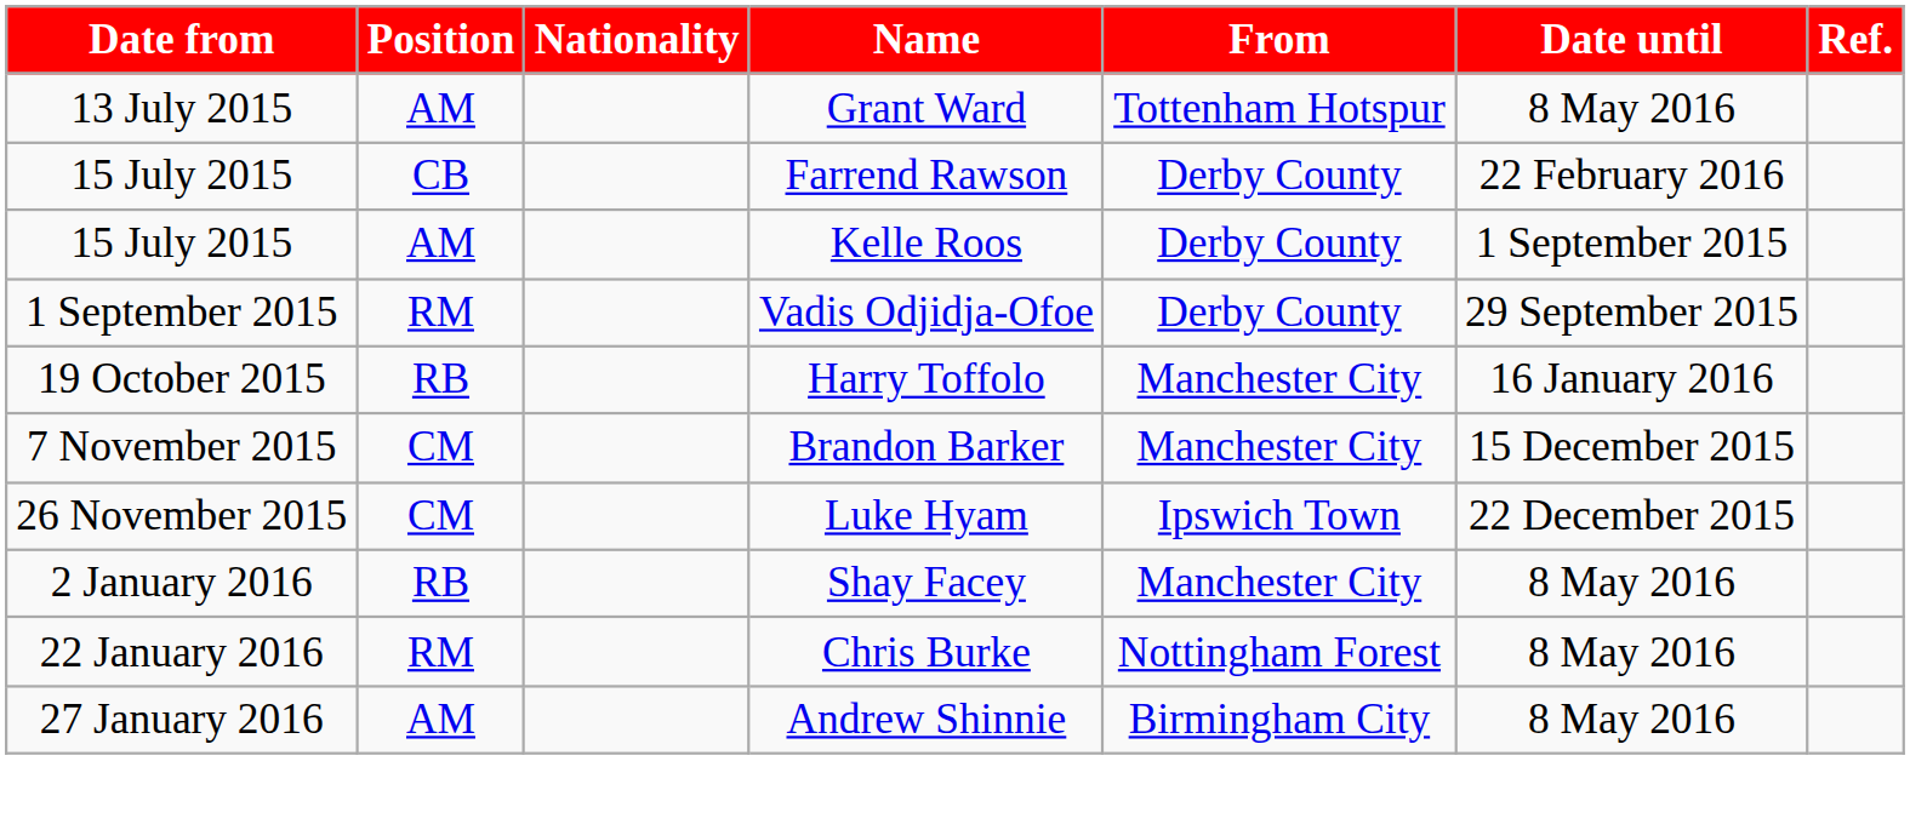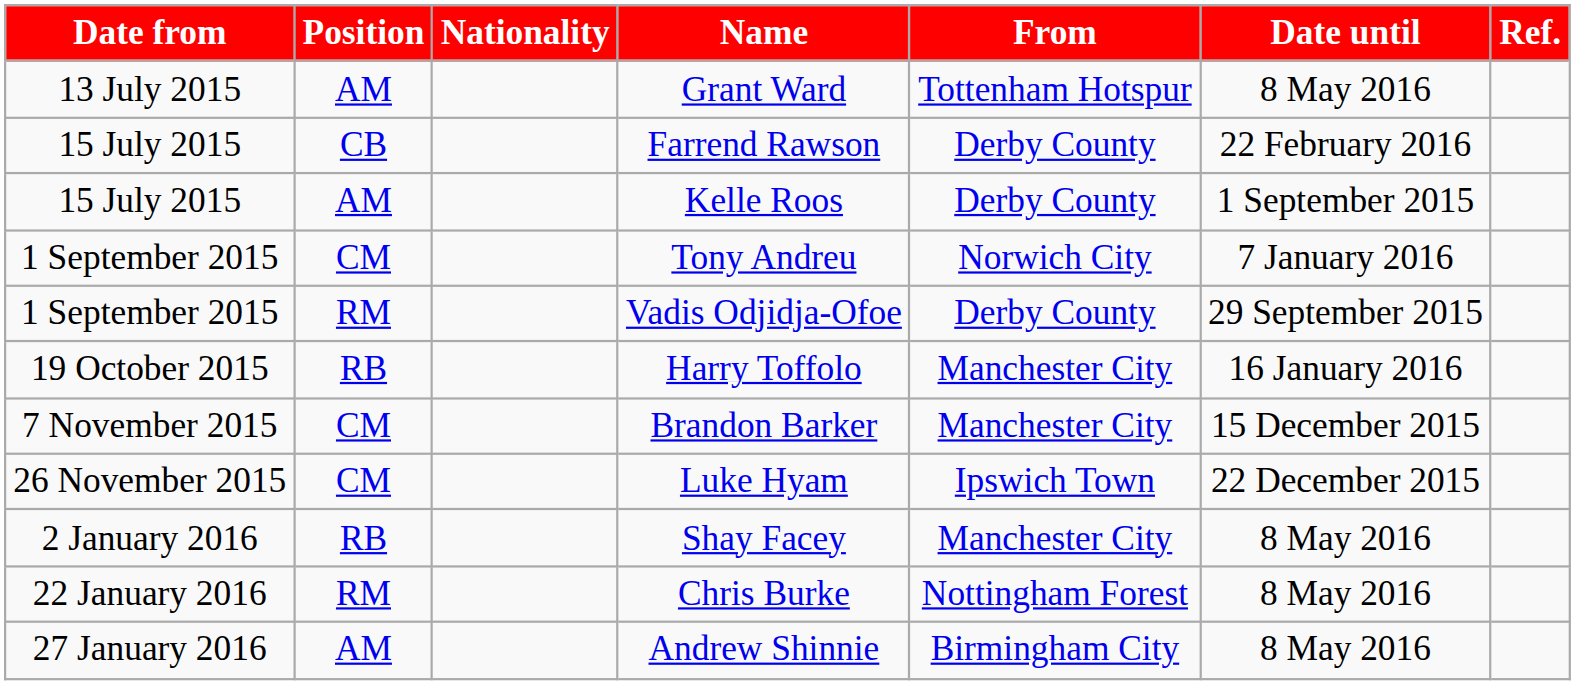+ row: 1 September 2015 | CM | Tony Andreu | Norwich City | 7 January 2016
